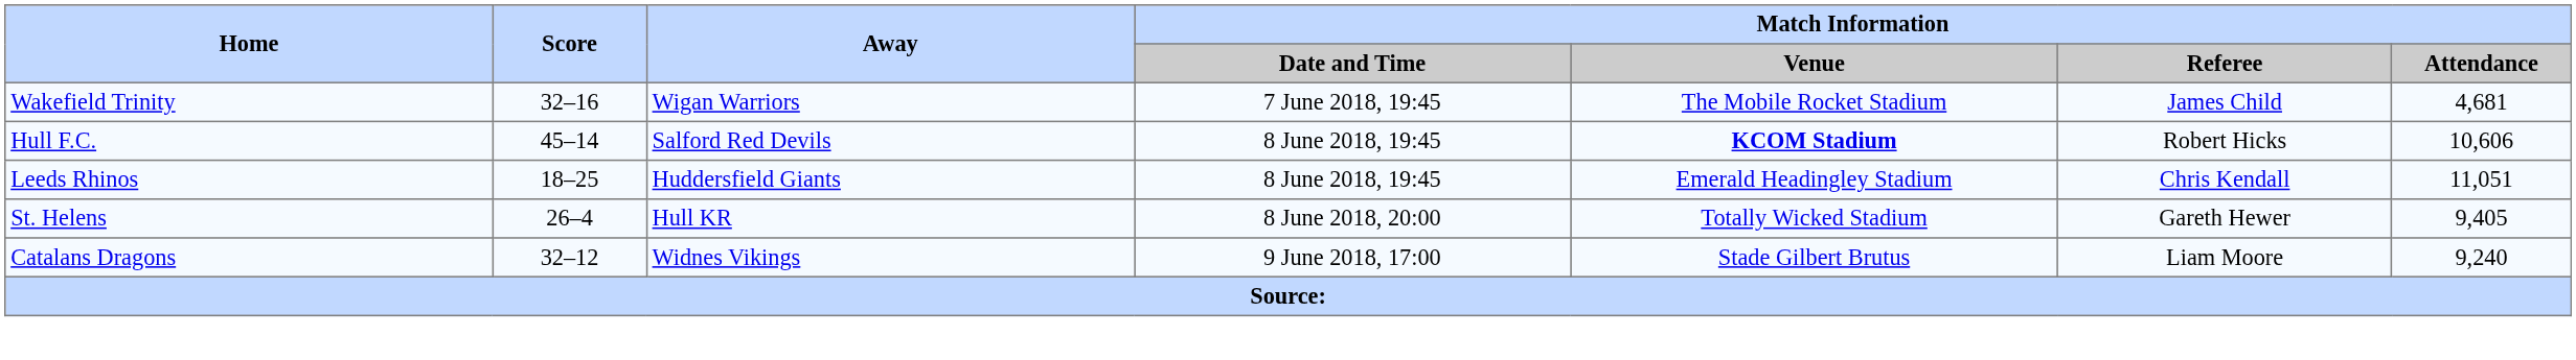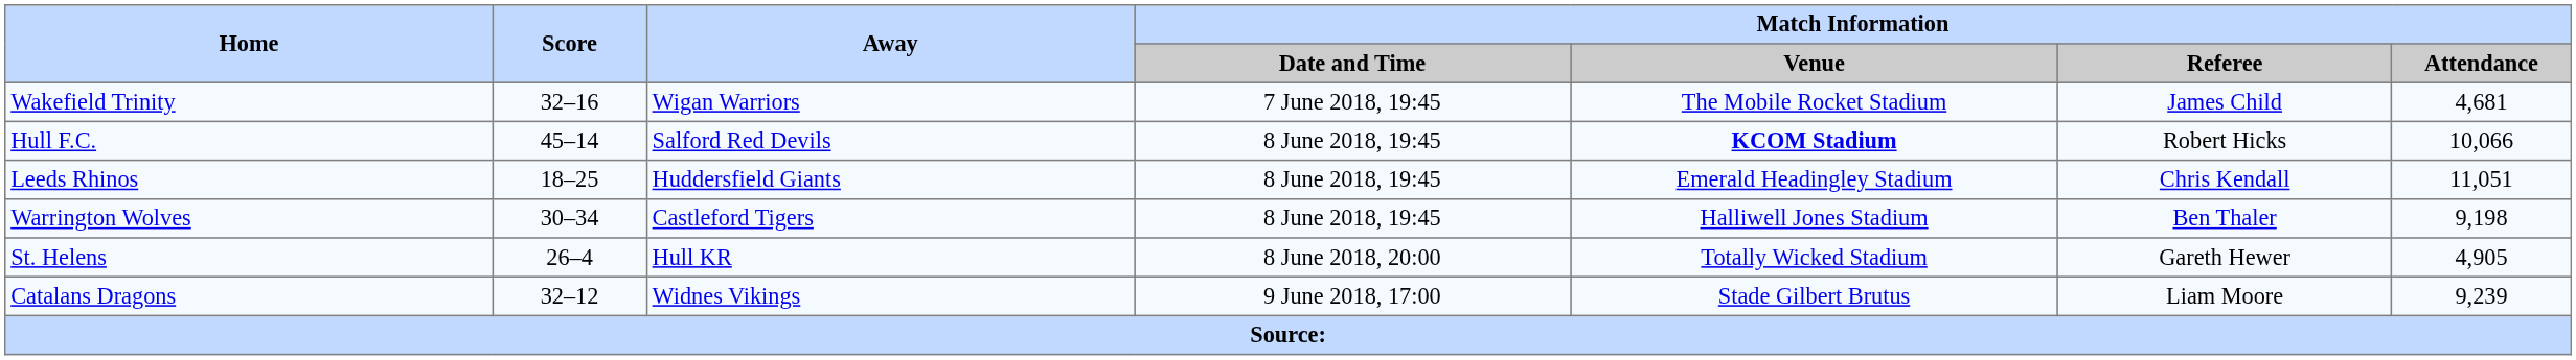Hull F.C. | Match Information / Attendance: 10,606 -> 10,066
+ row: Warrington Wolves | 30–34 | Castleford Tigers | 8 June 2018, 19:45 | Halliwell Jones Stadium | Ben Thaler | 9,198
St. Helens | Match Information / Attendance: 9,405 -> 4,905
Catalans Dragons | Match Information / Attendance: 9,240 -> 9,239
